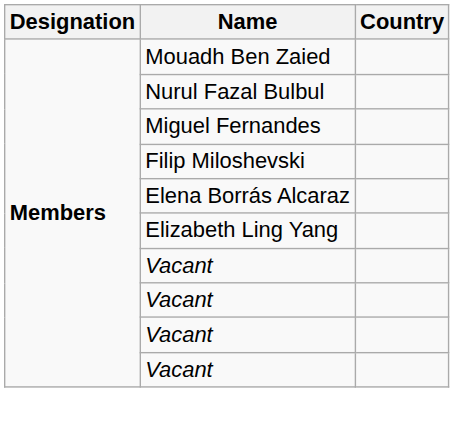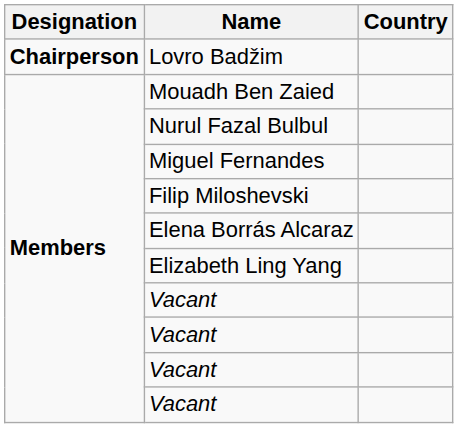+ row: Chairperson | Lovro Badžim
